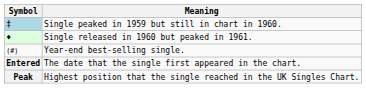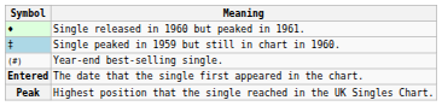rows swapped: Single peaked in 1959 but still in chart in 1960. <-> Single released in 1960 but peaked in 1961.
